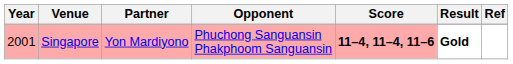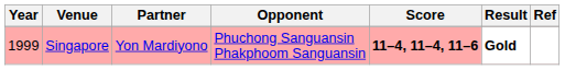Singapore | Year: 2001 -> 1999
